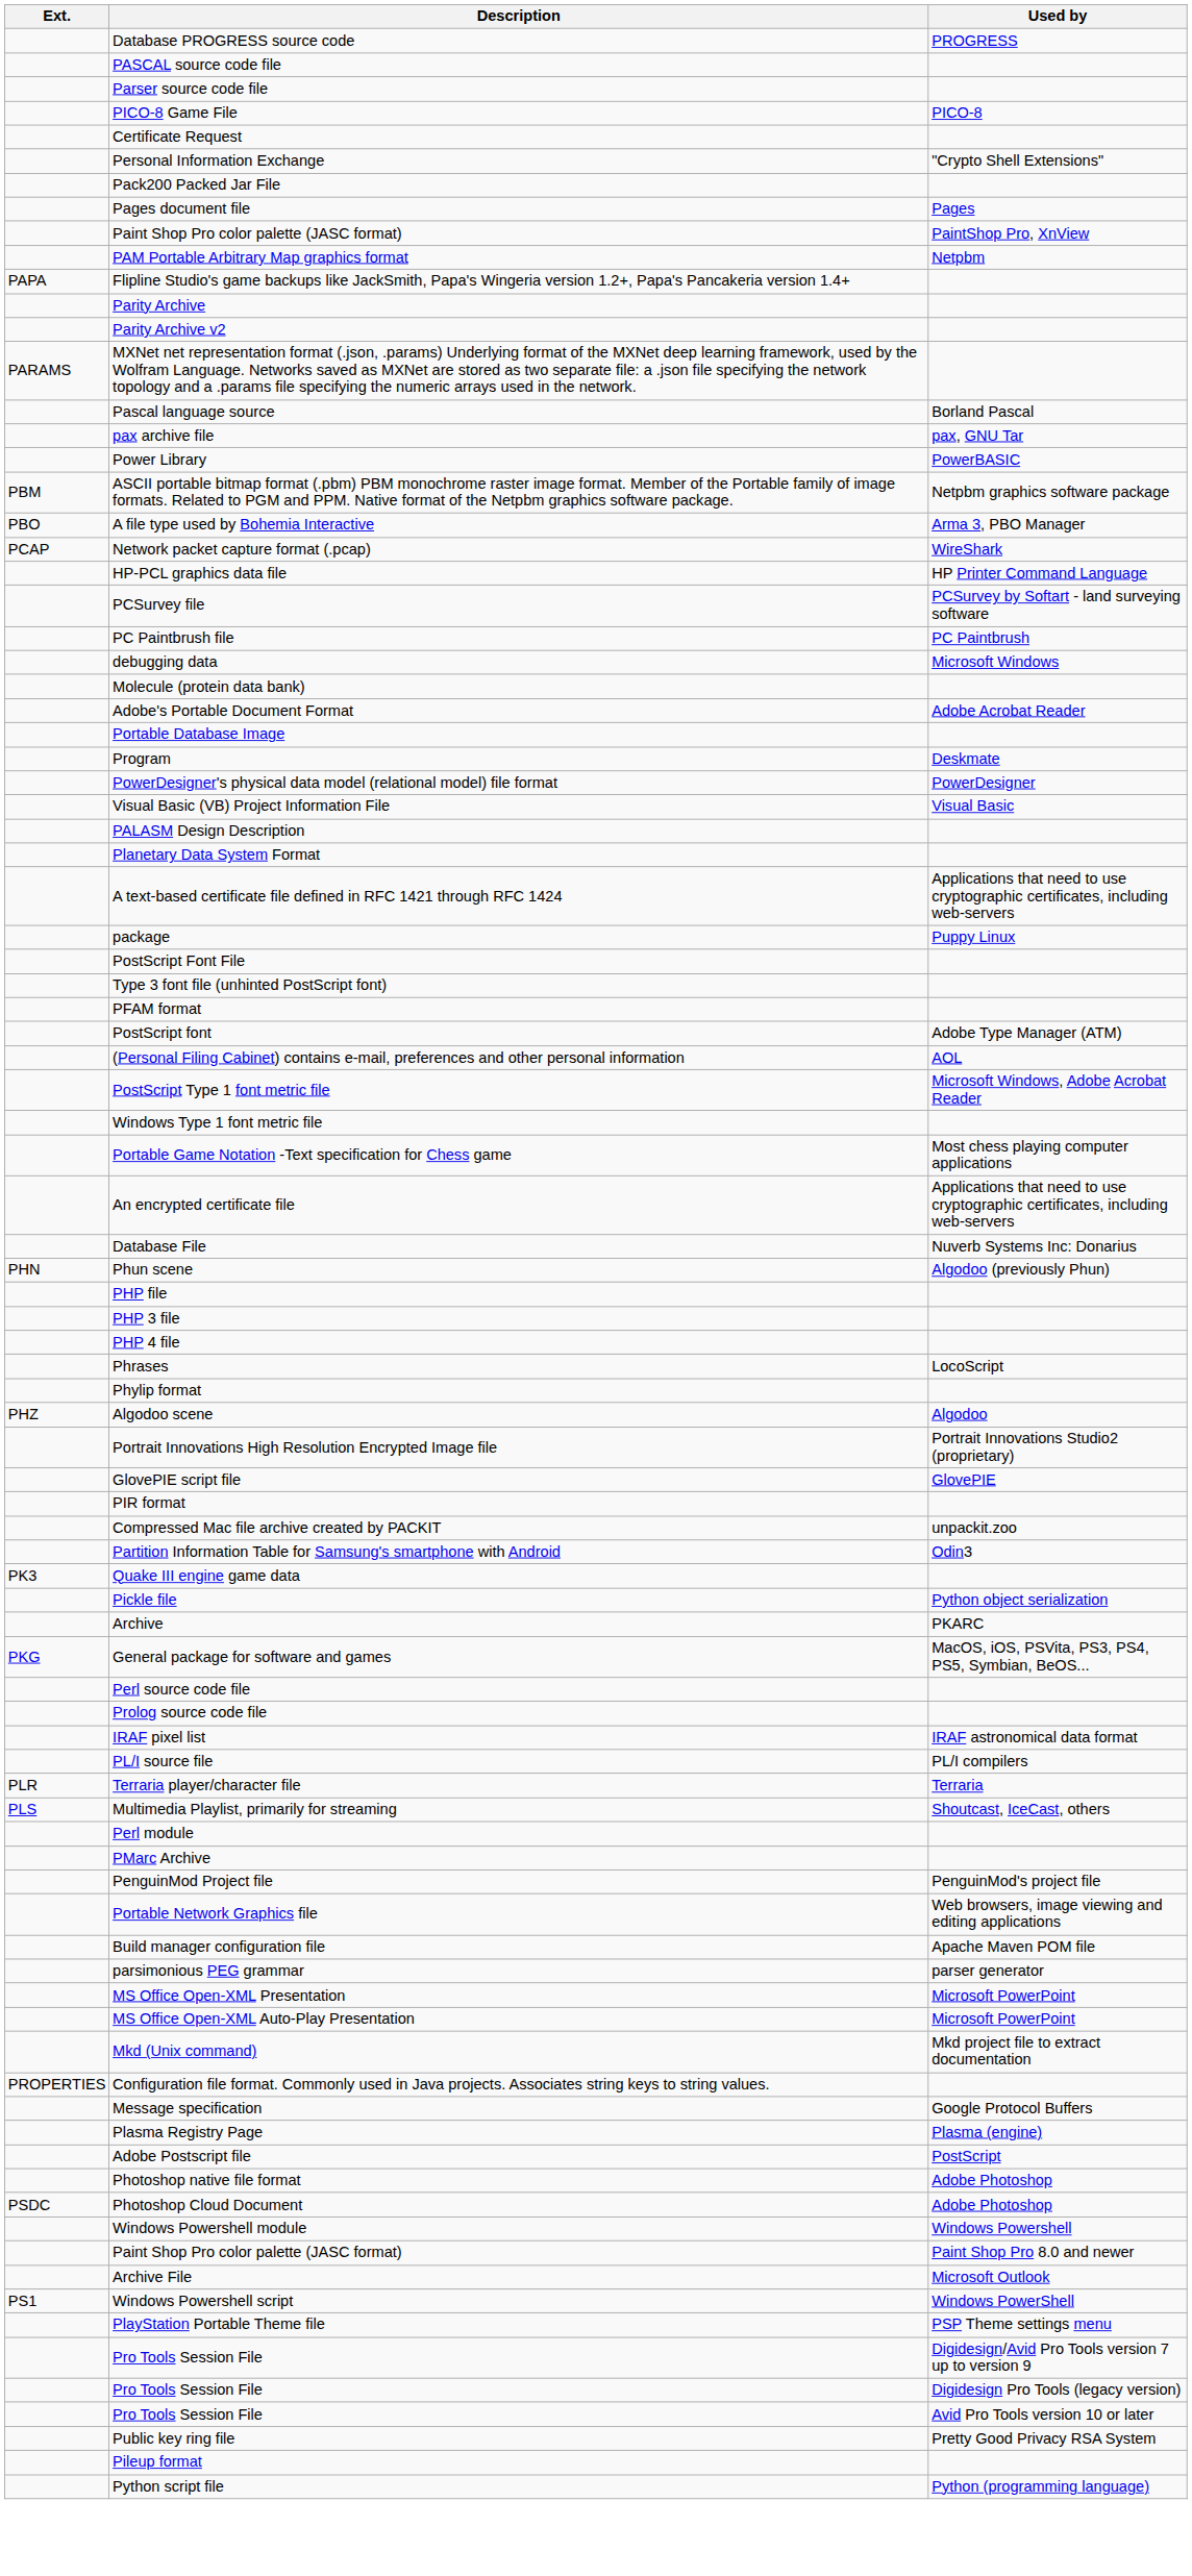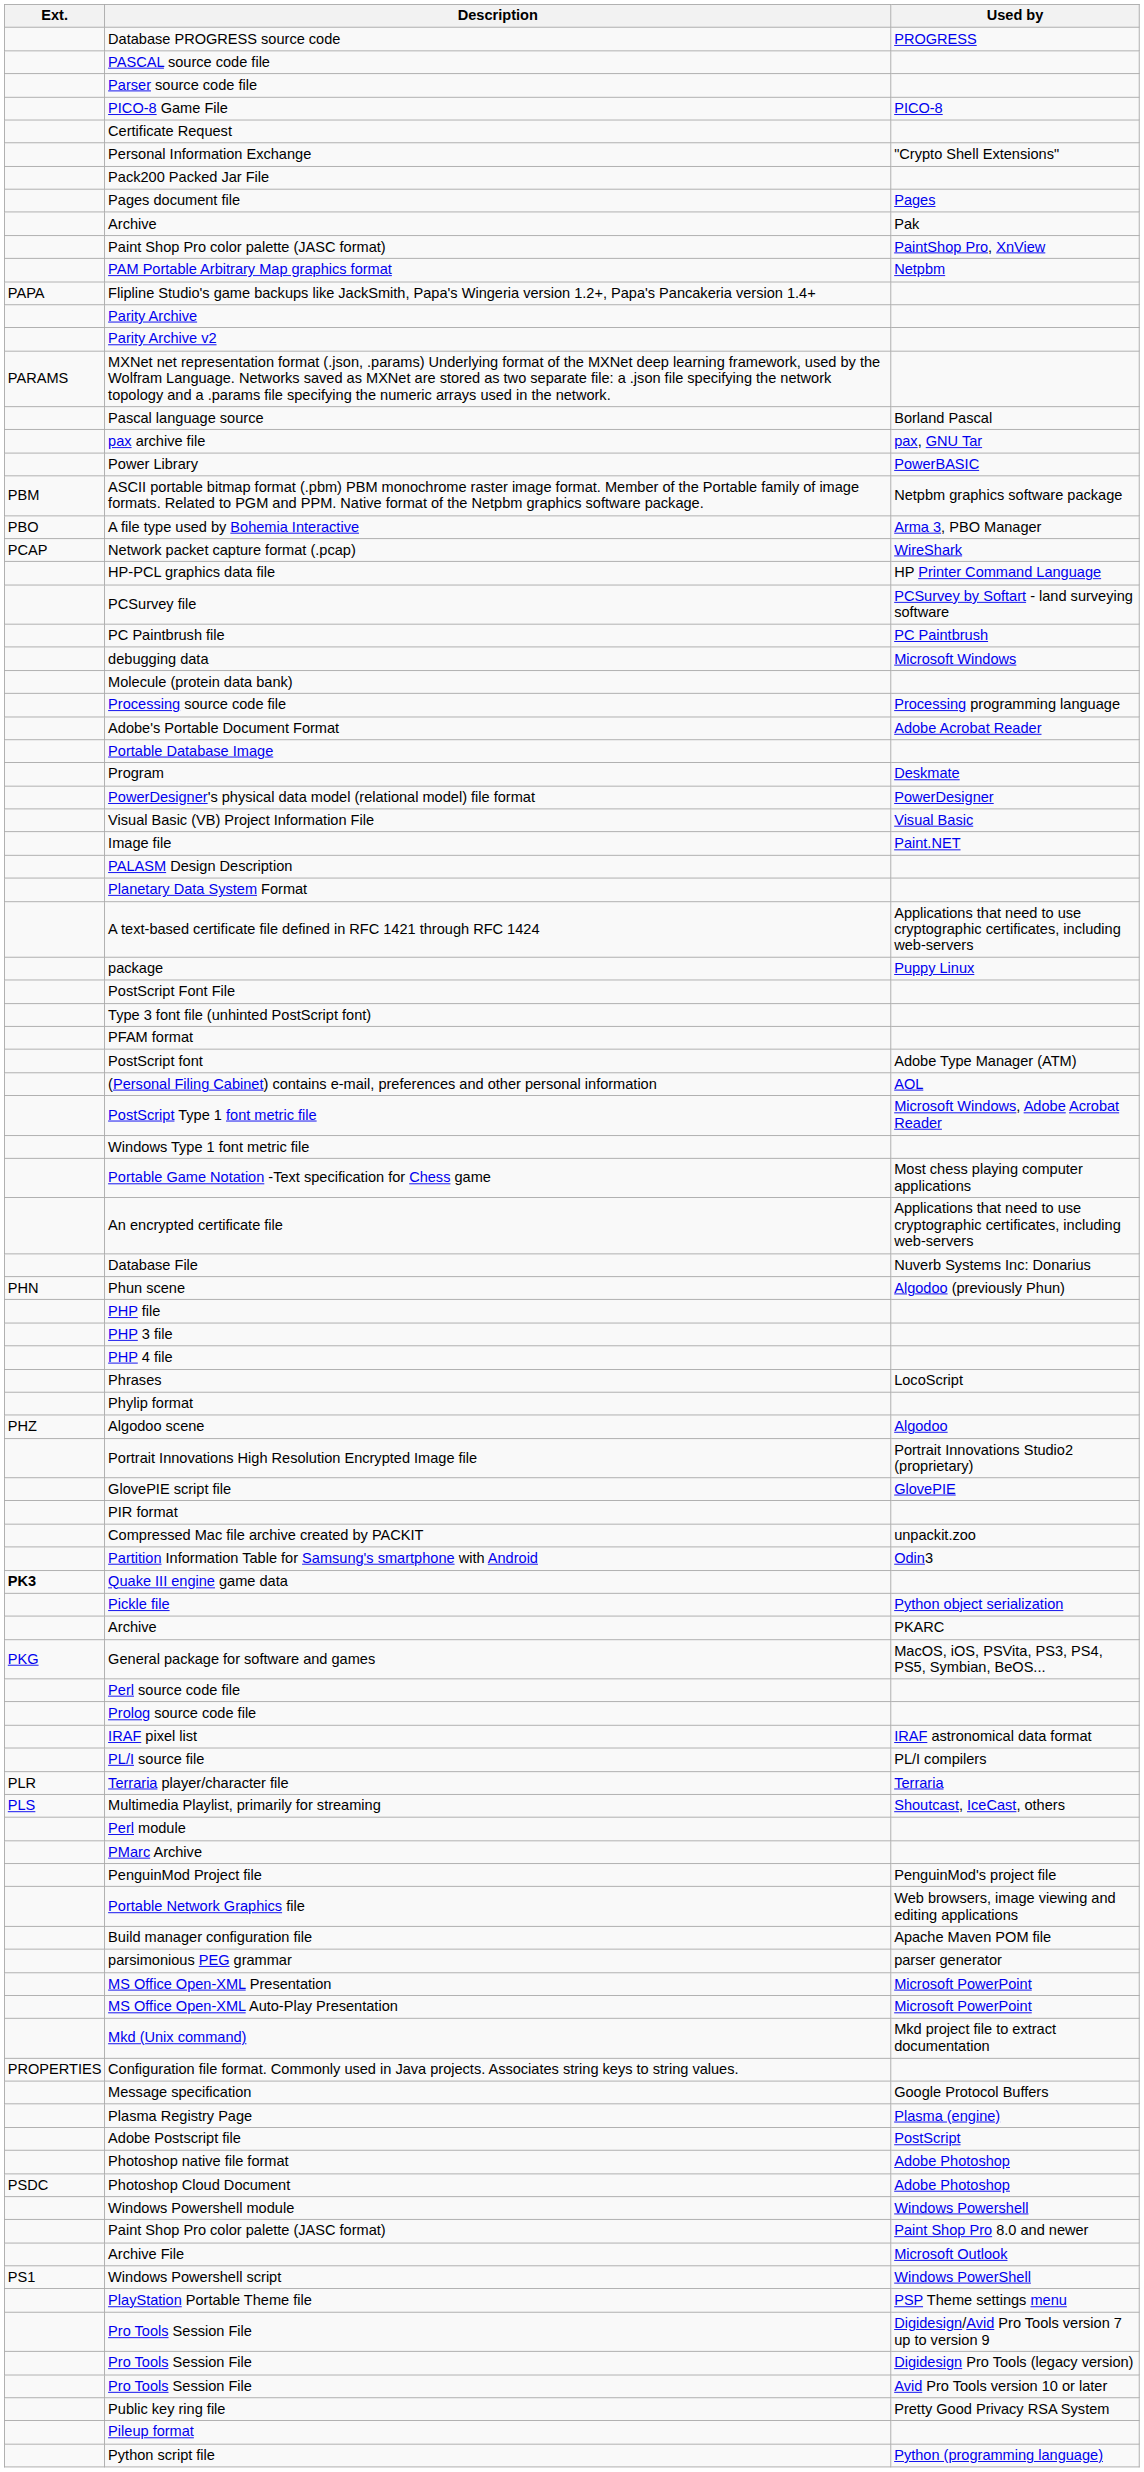+ row: Archive | Pak
+ row: Processing source code file | Processing programming language
+ row: Image file | Paint.NET
Quake III engine game data | Ext.: normal -> bold
